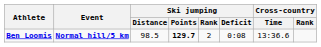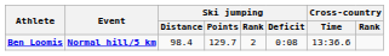Ben Loomis | Ski jumping / Distance: 98.5 -> 98.4
Ben Loomis | Ski jumping / Points: bold -> normal
